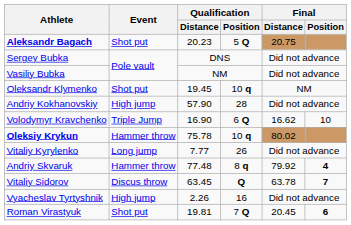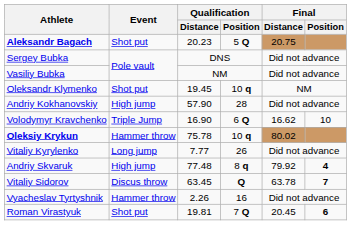Andriy Skvaruk | Event: Hammer throw -> High jump
Vyacheslav Tyrtyshnik | Event: High jump -> Hammer throw
